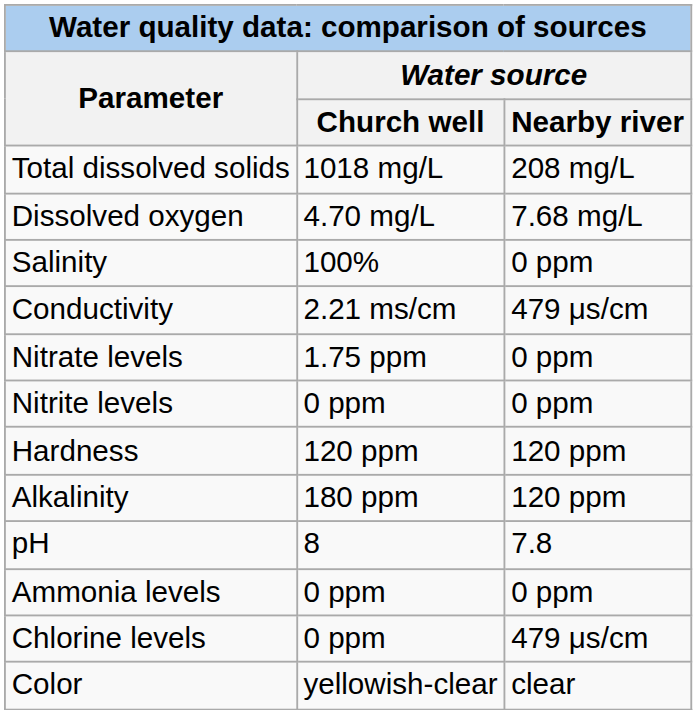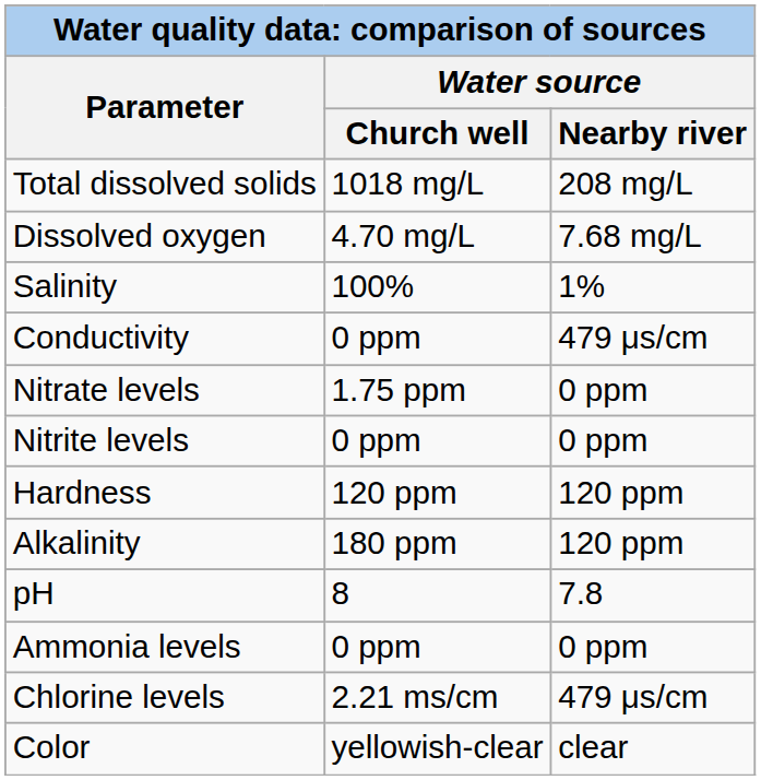Salinity | Water source / Nearby river: 0 ppm -> 1%
Conductivity | Water source / Church well: 2.21 ms/cm -> 0 ppm
Chlorine levels | Water source / Church well: 0 ppm -> 2.21 ms/cm
